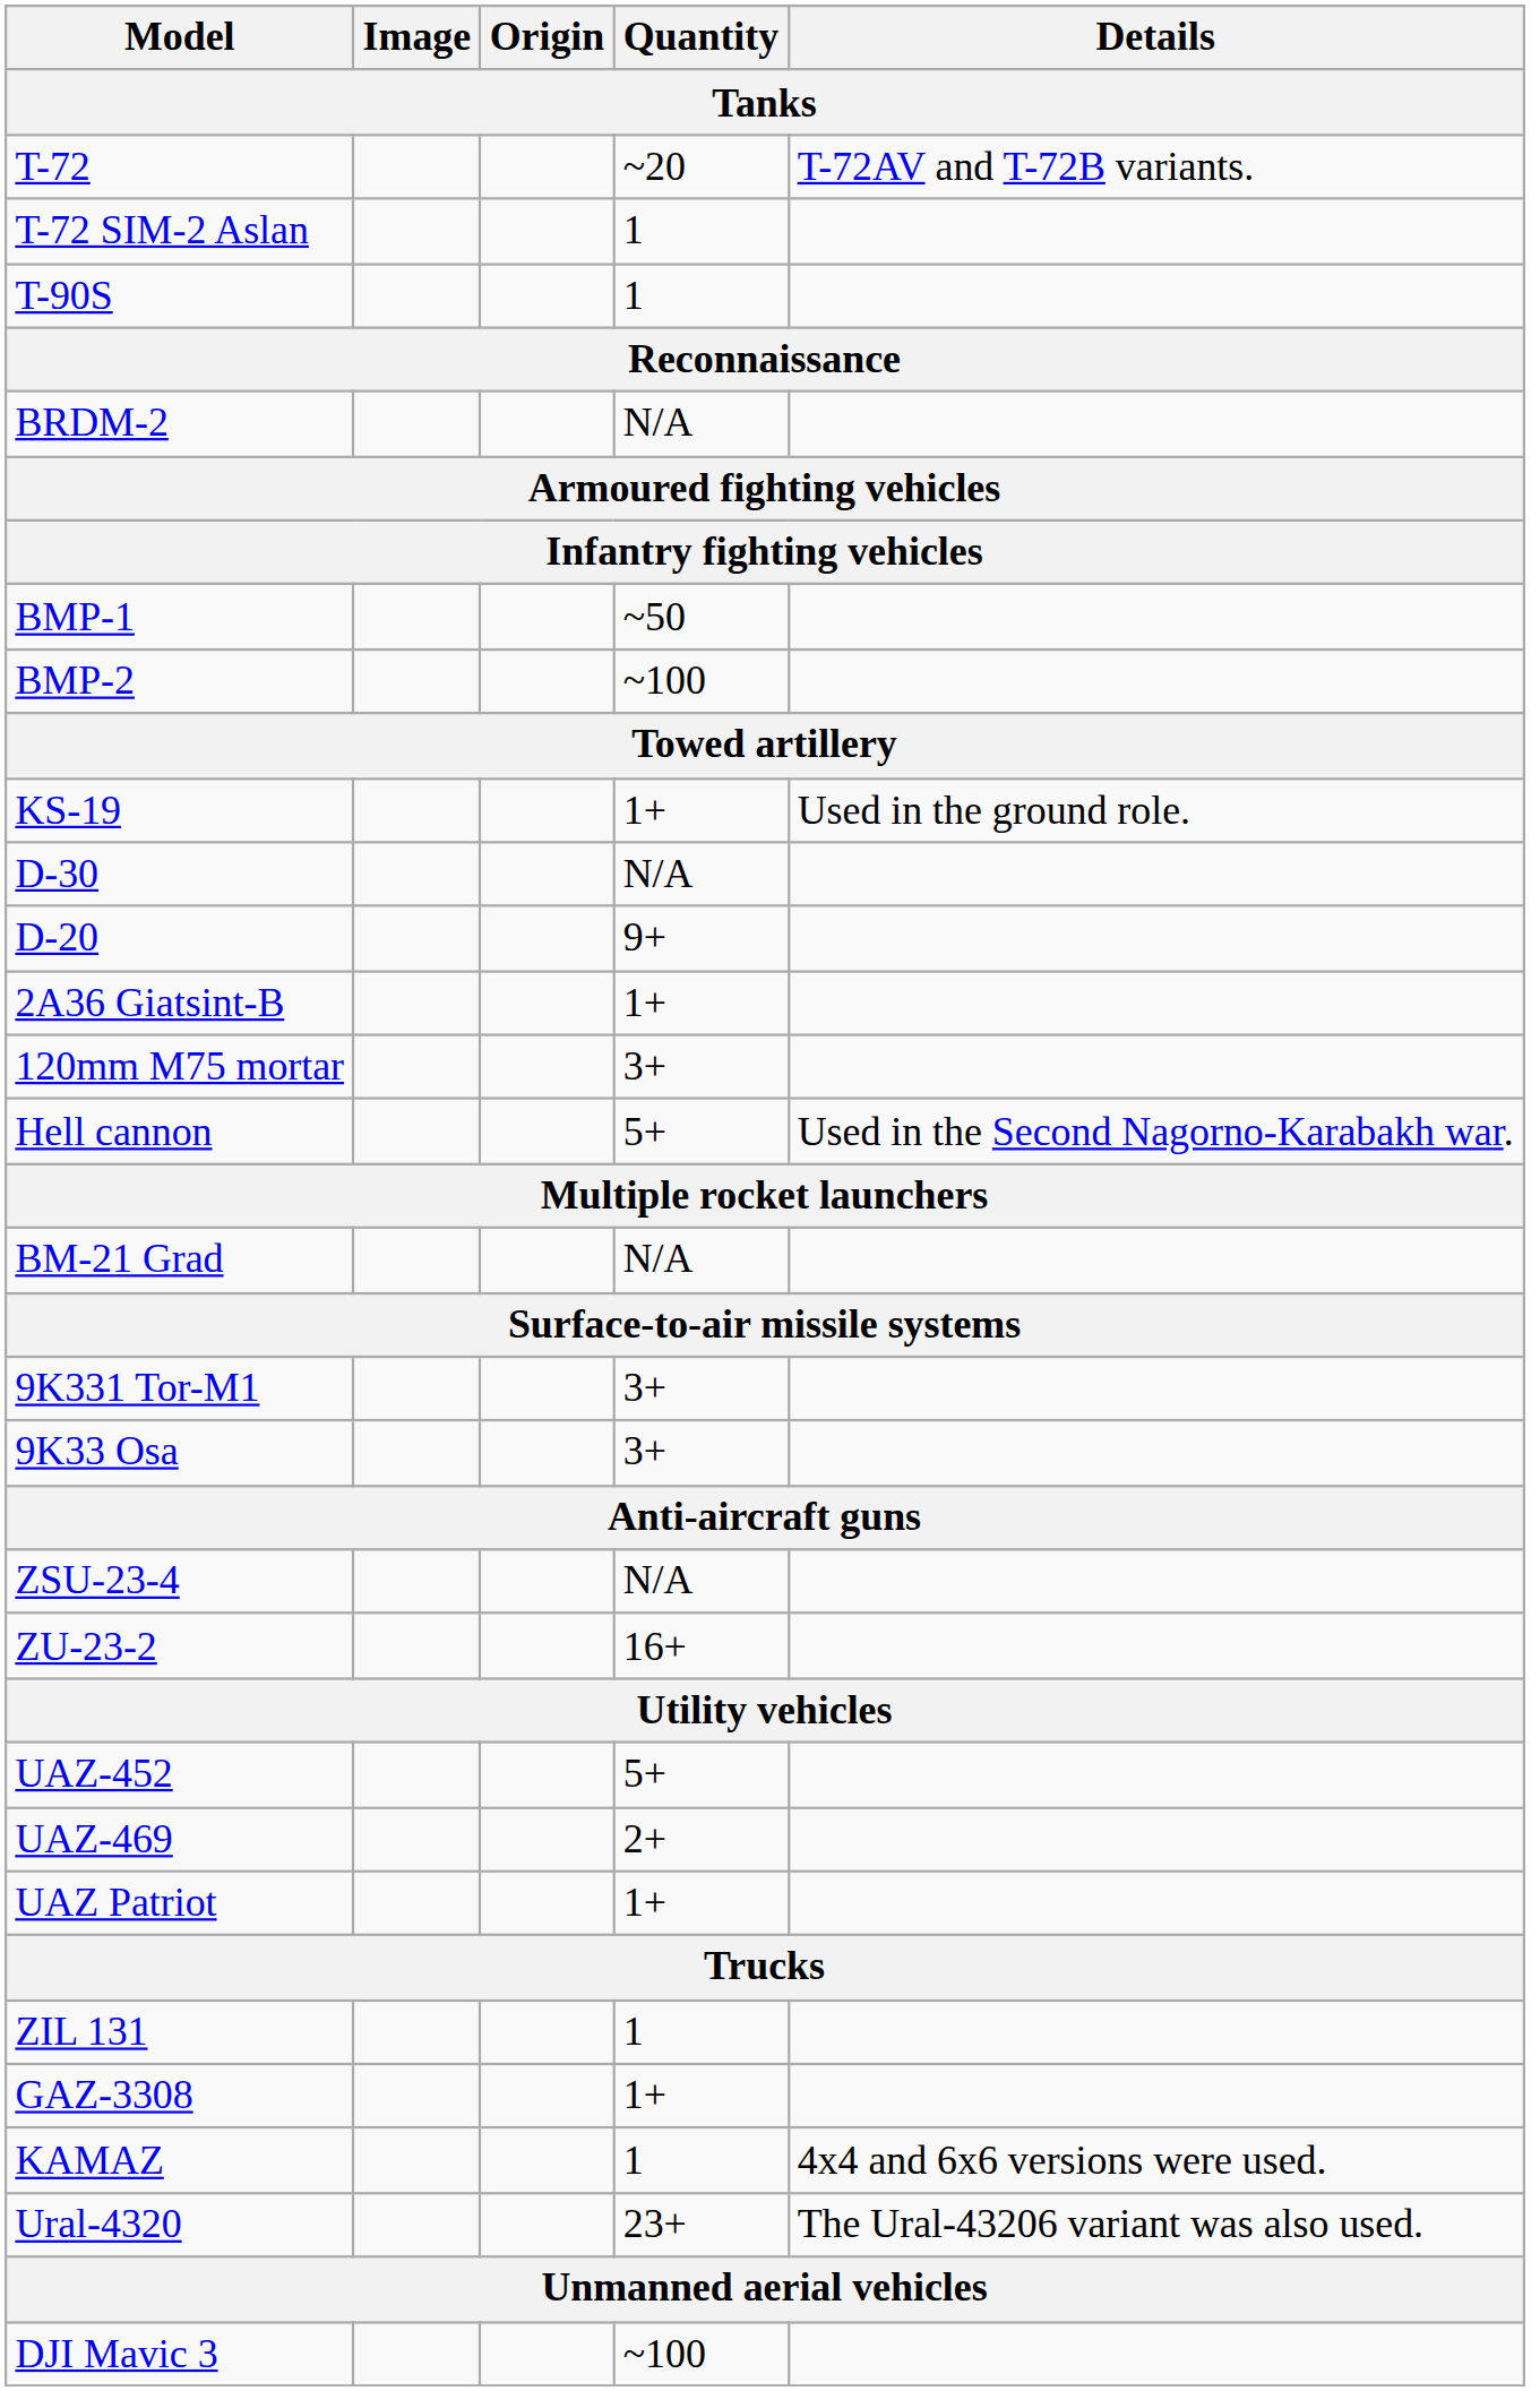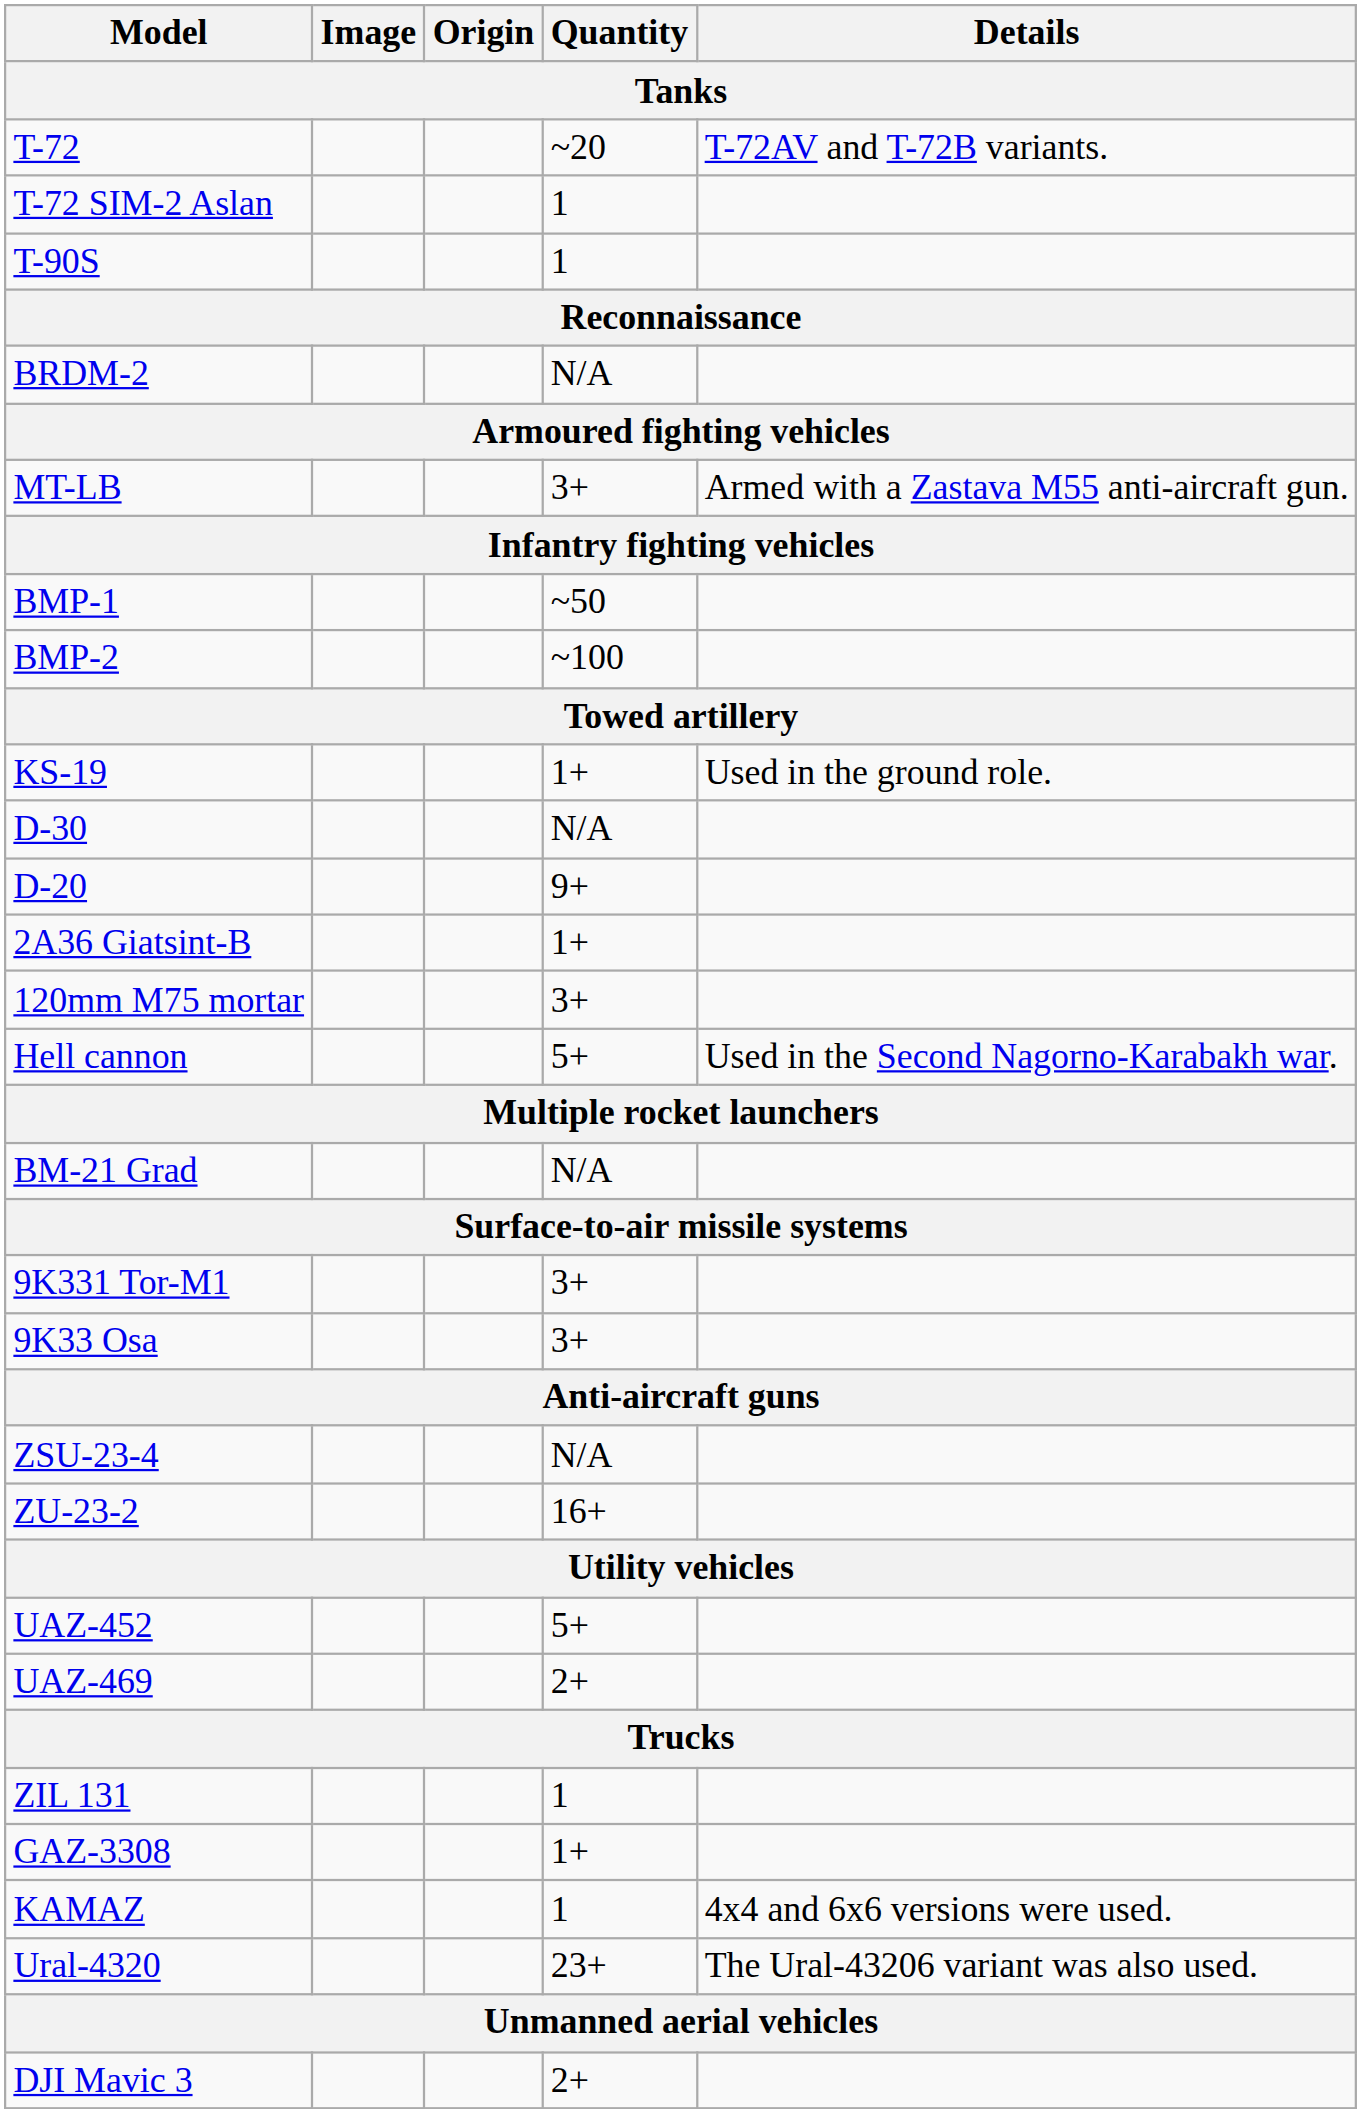+ row: MT-LB | 3+ | Armed with a Zastava M55 anti-aircraft gun.
- row: UAZ Patriot | 1+
DJI Mavic 3 | Quantity: ~100 -> 2+
